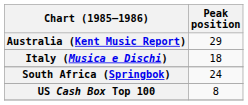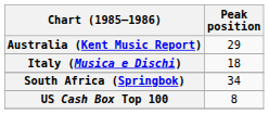South Africa (Springbok) | Peak position: 24 -> 34
